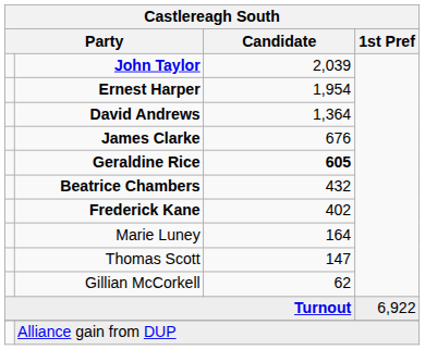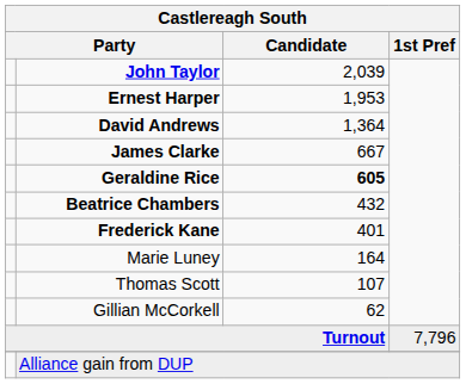Ernest Harper | Candidate: 1,954 -> 1,953
James Clarke | Candidate: 676 -> 667
Frederick Kane | Candidate: 402 -> 401
Thomas Scott | Candidate: 147 -> 107
Turnout | 1st Pref: 6,922 -> 7,796
